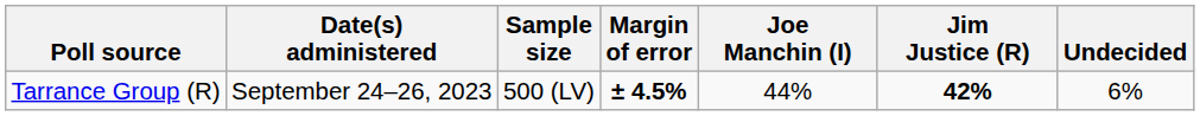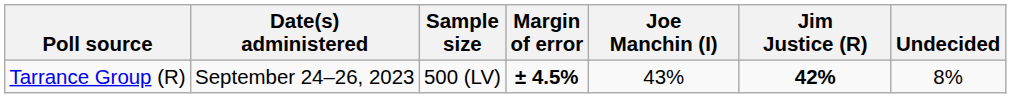Tarrance Group (R) | Joe Manchin (I): 44% -> 43%
Tarrance Group (R) | Undecided: 6% -> 8%
